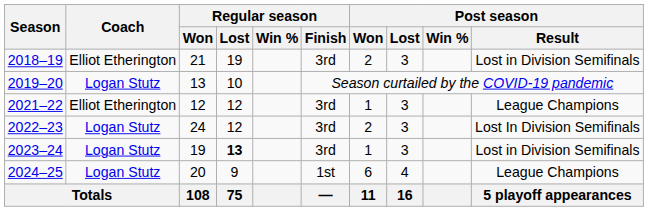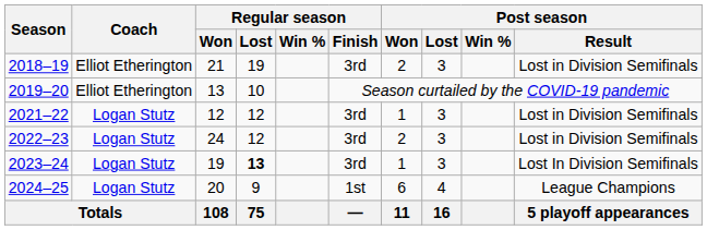2019–20 | Coach: Logan Stutz -> Elliot Etherington
2021–22 | Coach: Elliot Etherington -> Logan Stutz
2021–22 | Post season / Result: League Champions -> Lost in Division Semifinals
2022–23 | Post season / Result: Lost In Division Semifinals -> Lost in Division Semifinals
2023–24 | Post season / Result: Lost in Division Semifinals -> Lost In Division Semifinals
